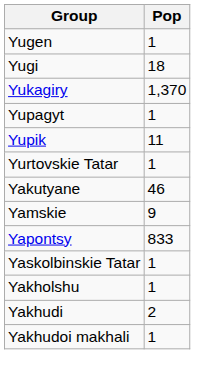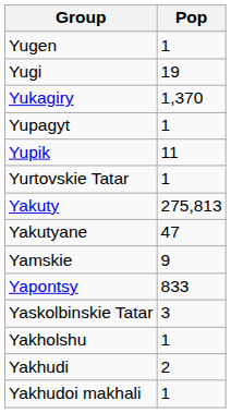Yugi | Pop: 18 -> 19
+ row: Yakuty | 275,813
Yakutyane | Pop: 46 -> 47
Yaskolbinskie Tatar | Pop: 1 -> 3
